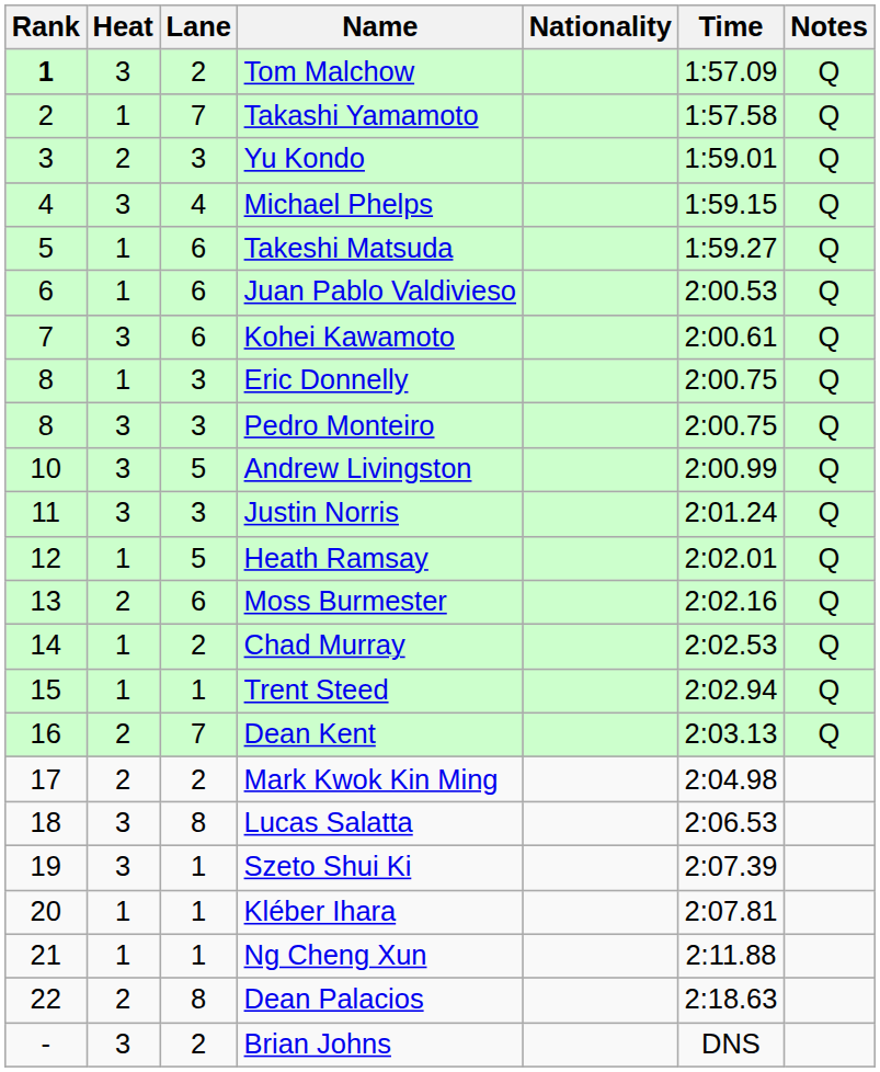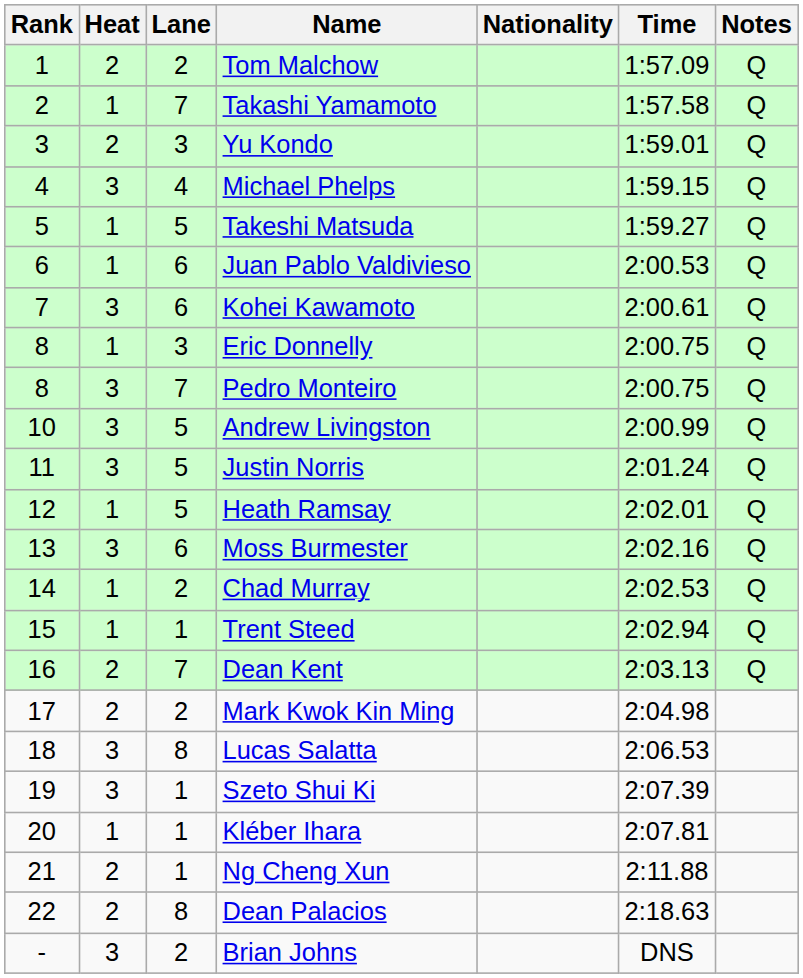Tom Malchow | Rank: bold -> normal
Tom Malchow | Heat: 3 -> 2
Takeshi Matsuda | Lane: 6 -> 5
Pedro Monteiro | Lane: 3 -> 7
Justin Norris | Lane: 3 -> 5
Moss Burmester | Heat: 2 -> 3
Ng Cheng Xun | Heat: 1 -> 2
